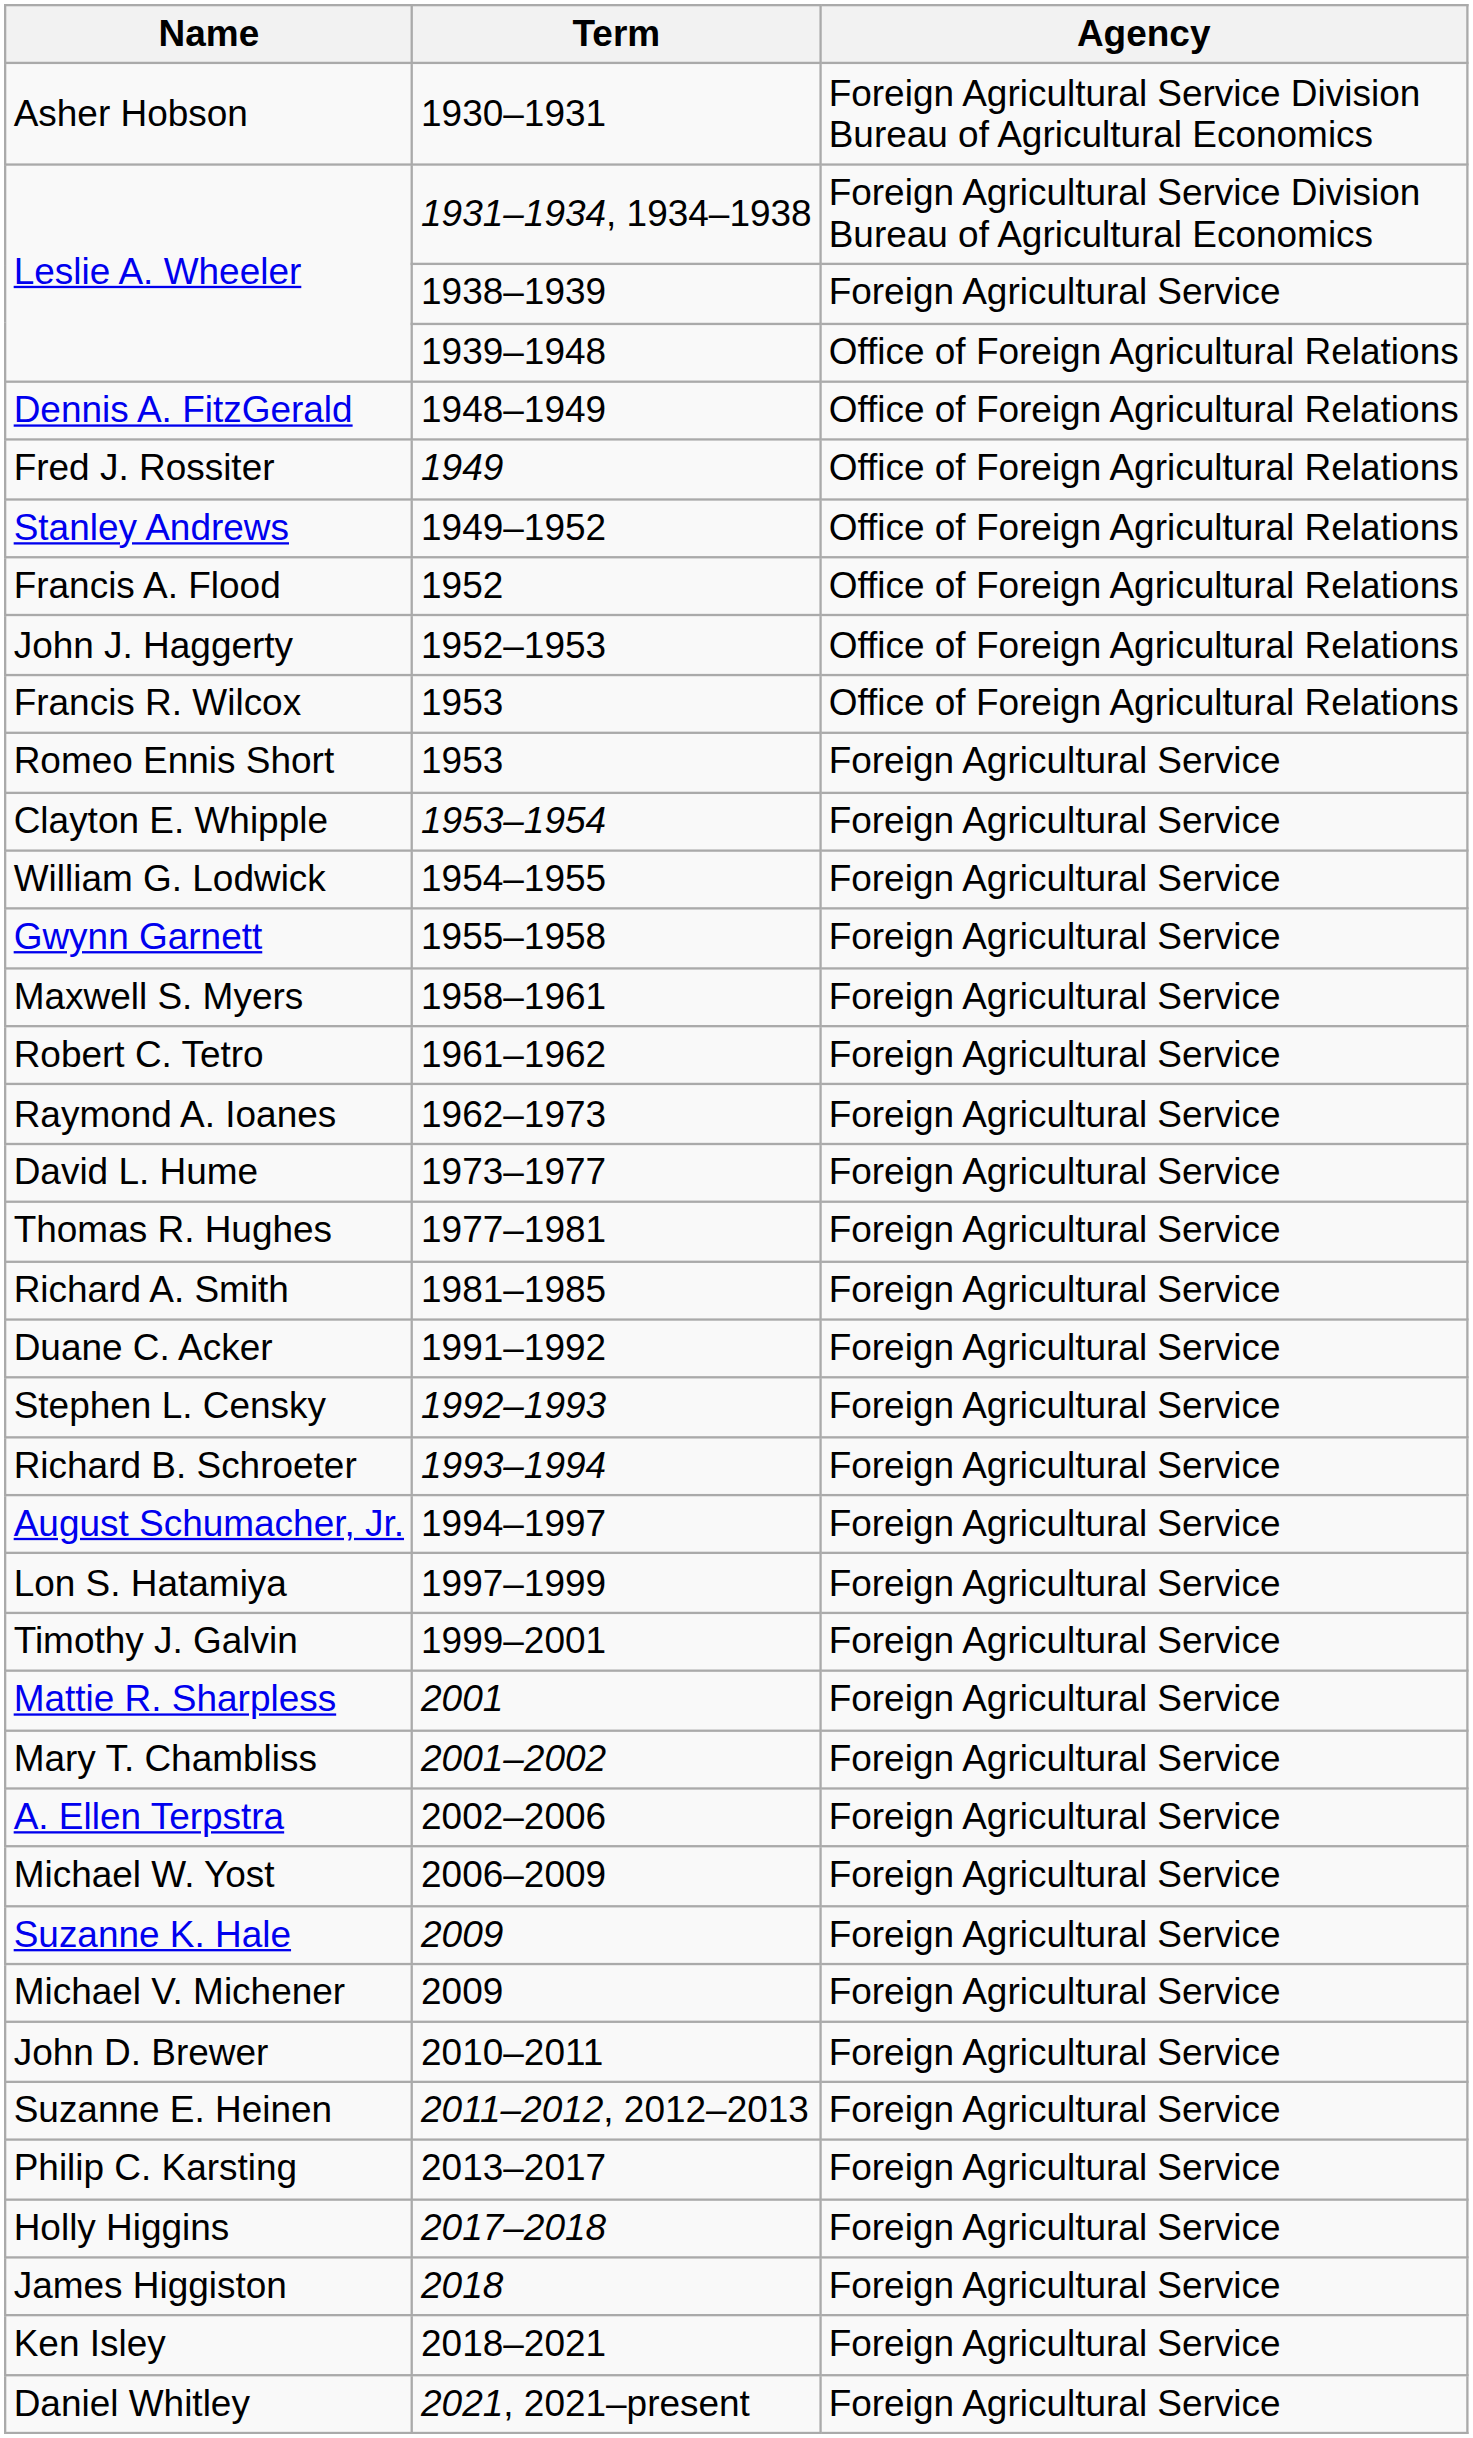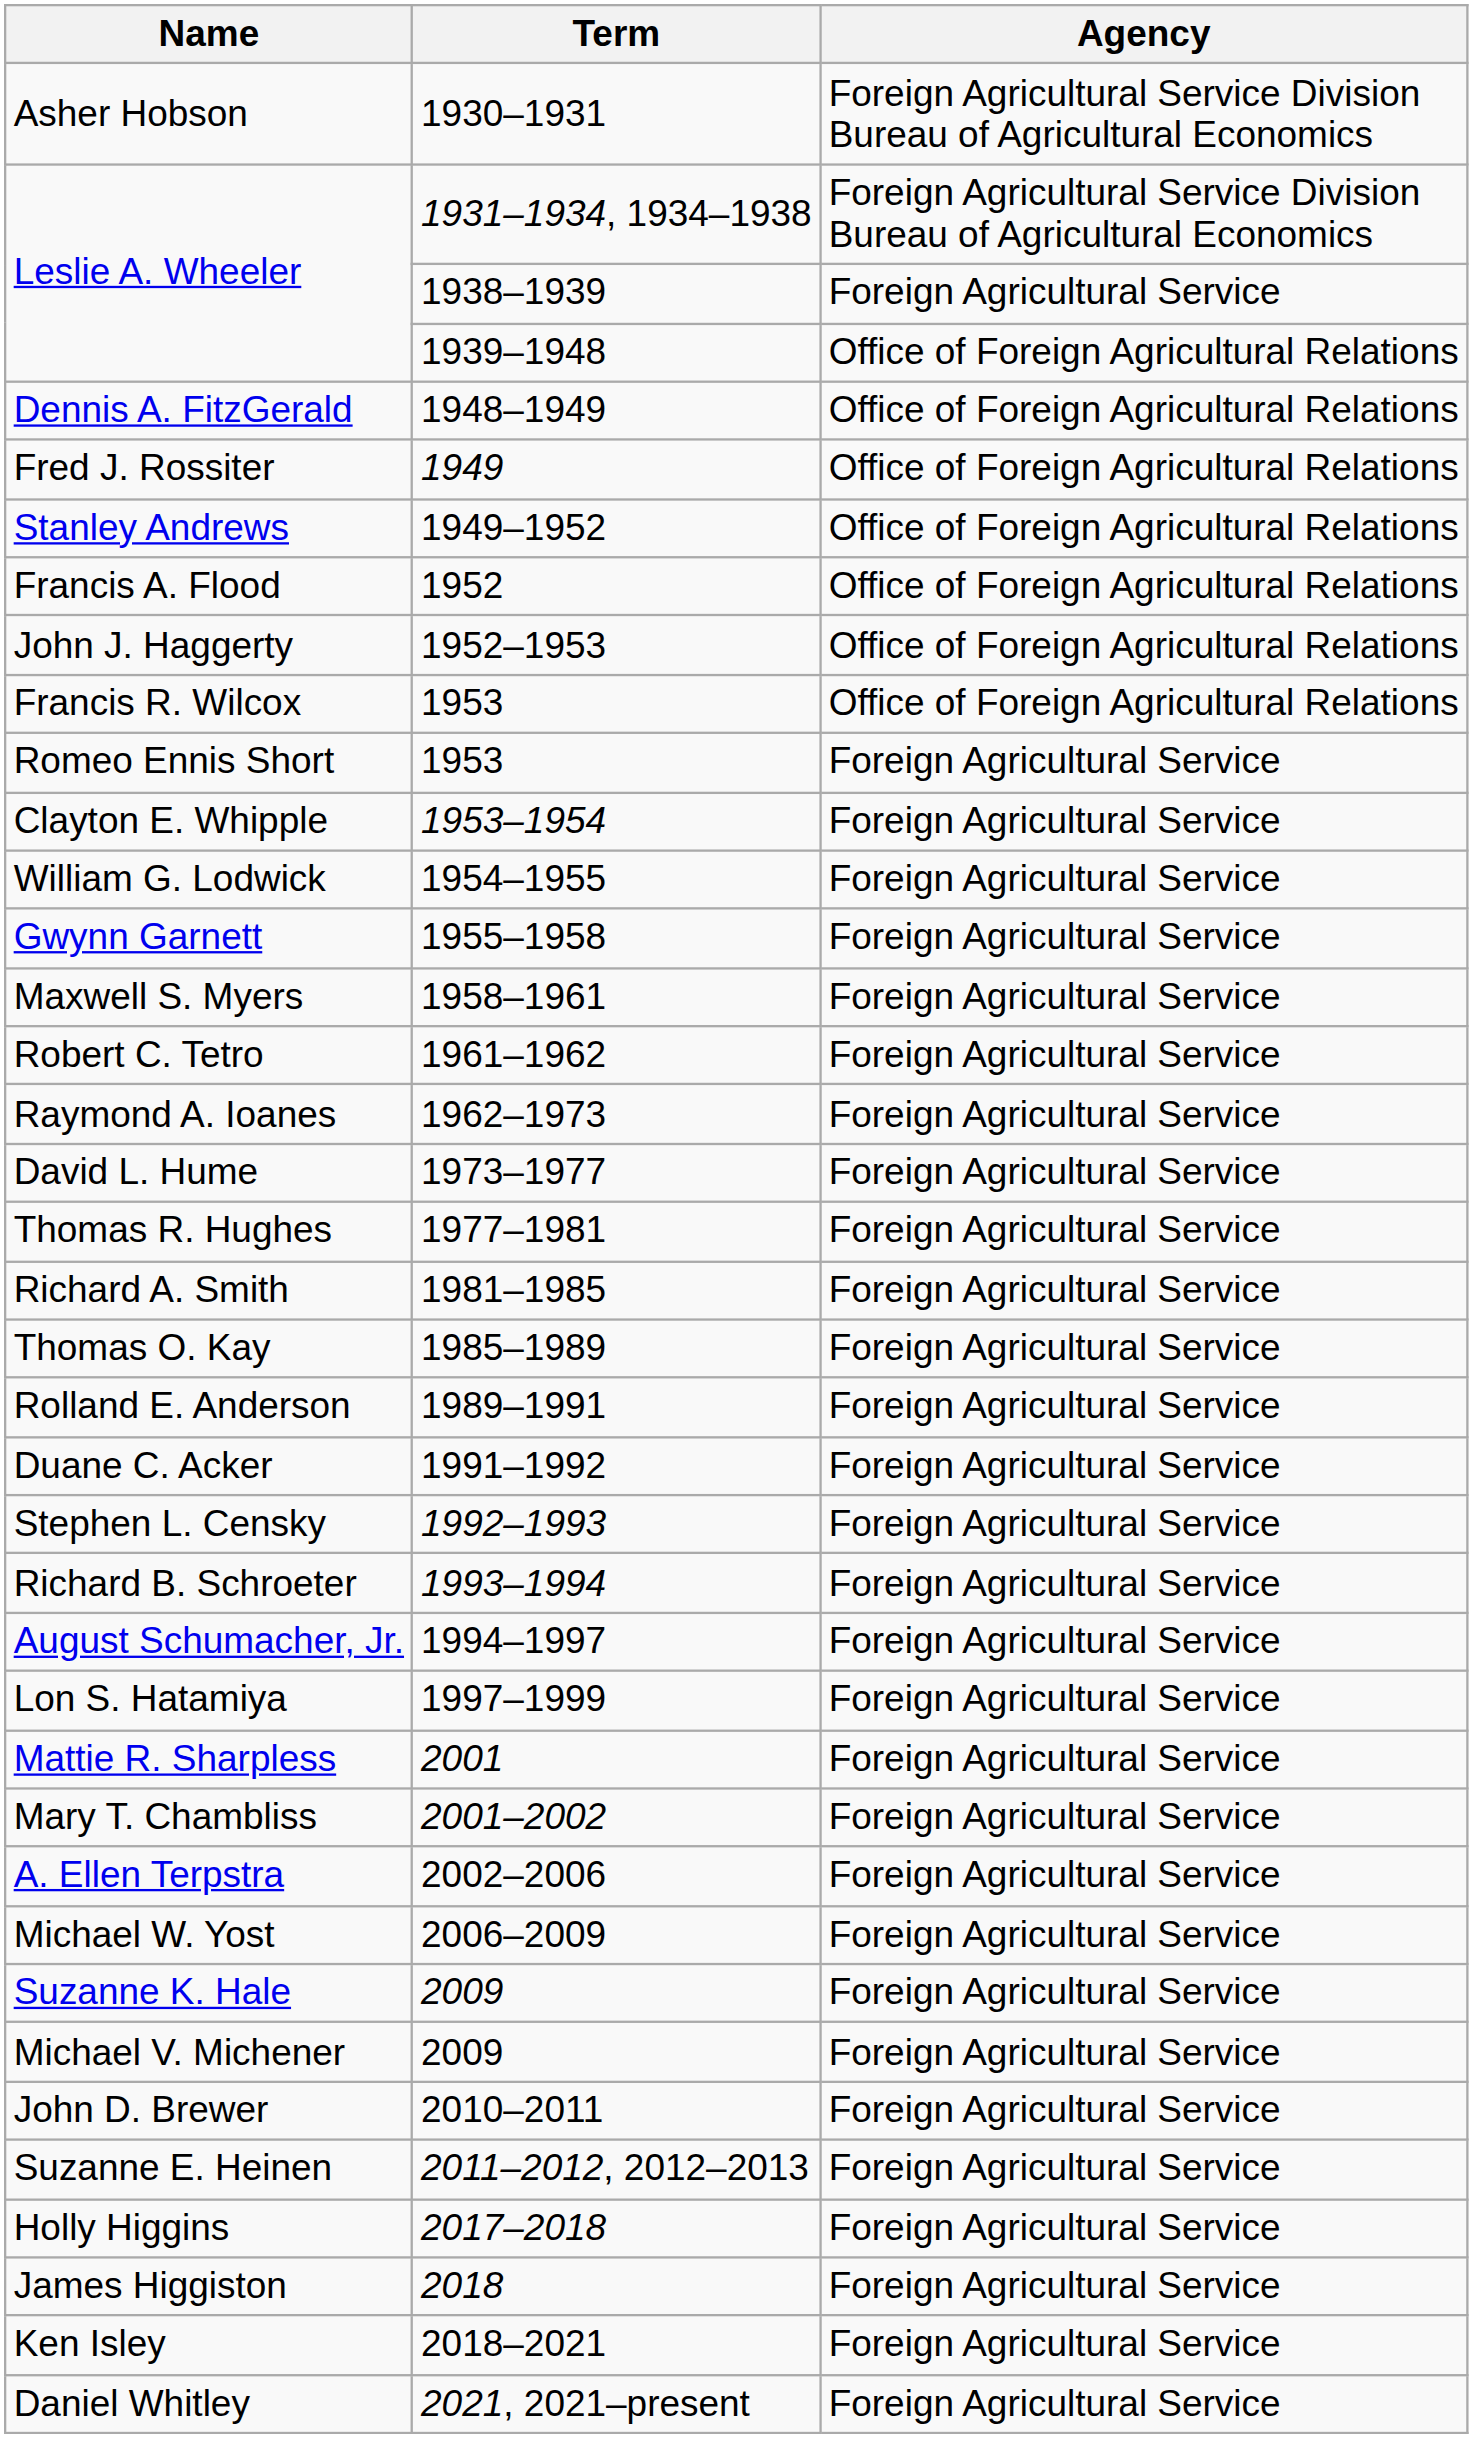+ row: Thomas O. Kay | 1985–1989 | Foreign Agricultural Service
+ row: Rolland E. Anderson | 1989–1991 | Foreign Agricultural Service
- row: Timothy J. Galvin | 1999–2001 | Foreign Agricultural Service
- row: Philip C. Karsting | 2013–2017 | Foreign Agricultural Service
